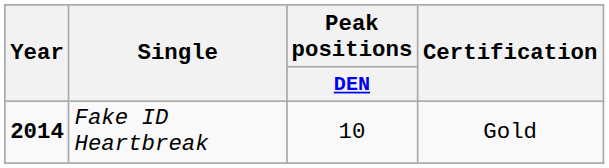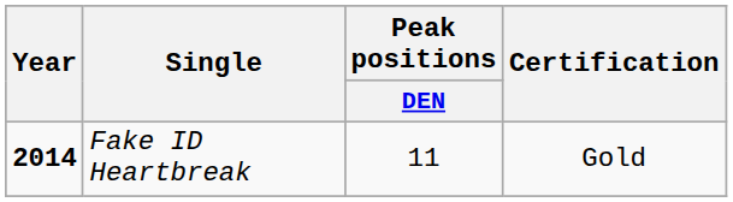Fake ID Heartbreak | Peak positions / DEN: 10 -> 11
